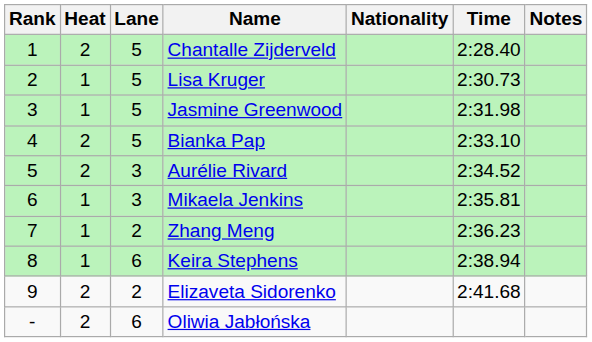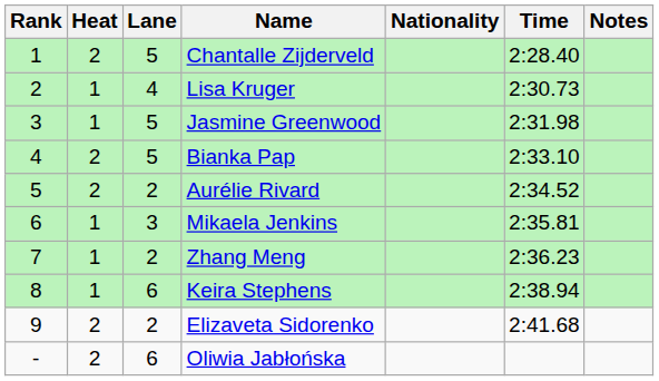Lisa Kruger | Lane: 5 -> 4
Aurélie Rivard | Lane: 3 -> 2
